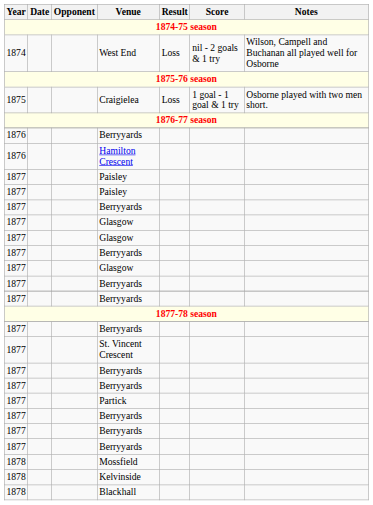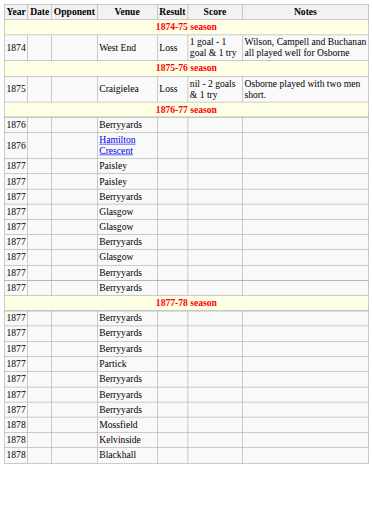West End | Score: nil - 2 goals & 1 try -> 1 goal - 1 goal & 1 try
Craigielea | Score: 1 goal - 1 goal & 1 try -> nil - 2 goals & 1 try
- row: 1877 | St. Vincent Crescent
